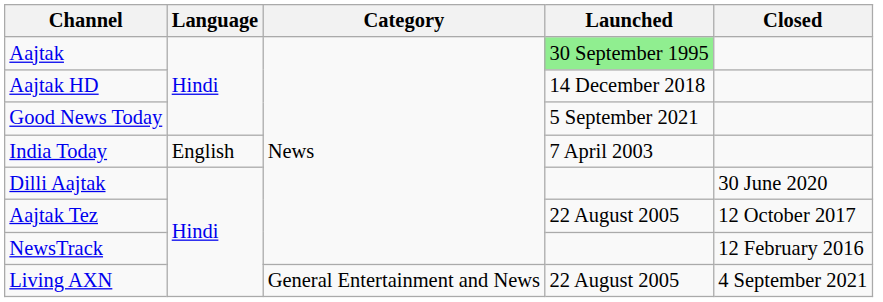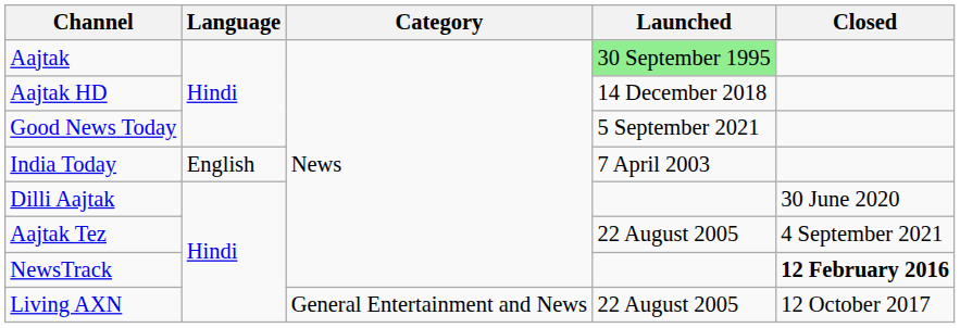Aajtak Tez | Closed: 12 October 2017 -> 4 September 2021
NewsTrack | Closed: normal -> bold
Living AXN | Closed: 4 September 2021 -> 12 October 2017
